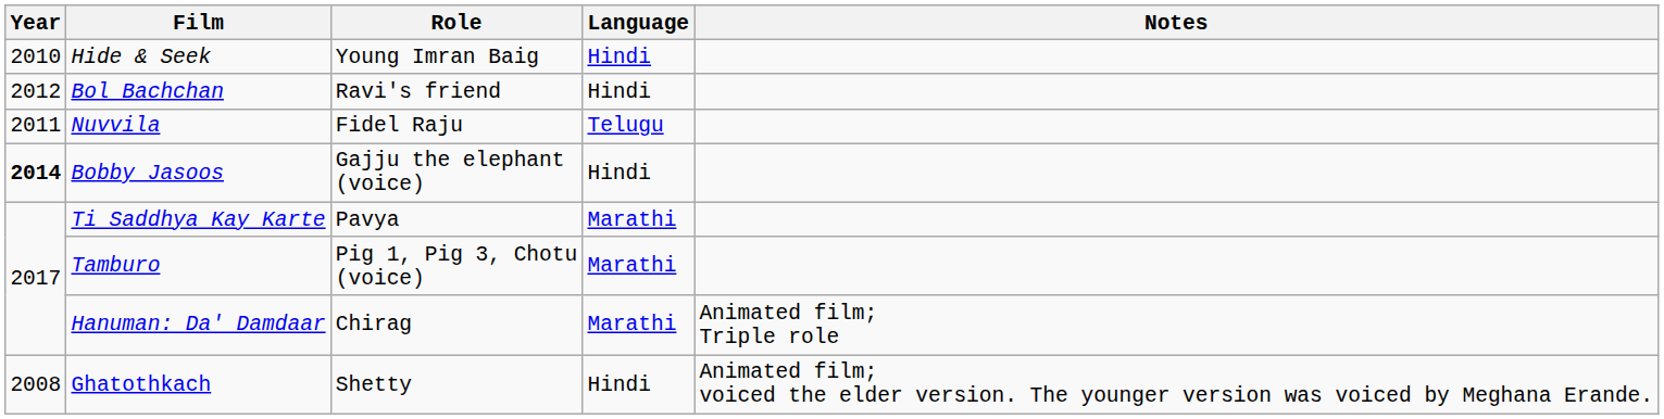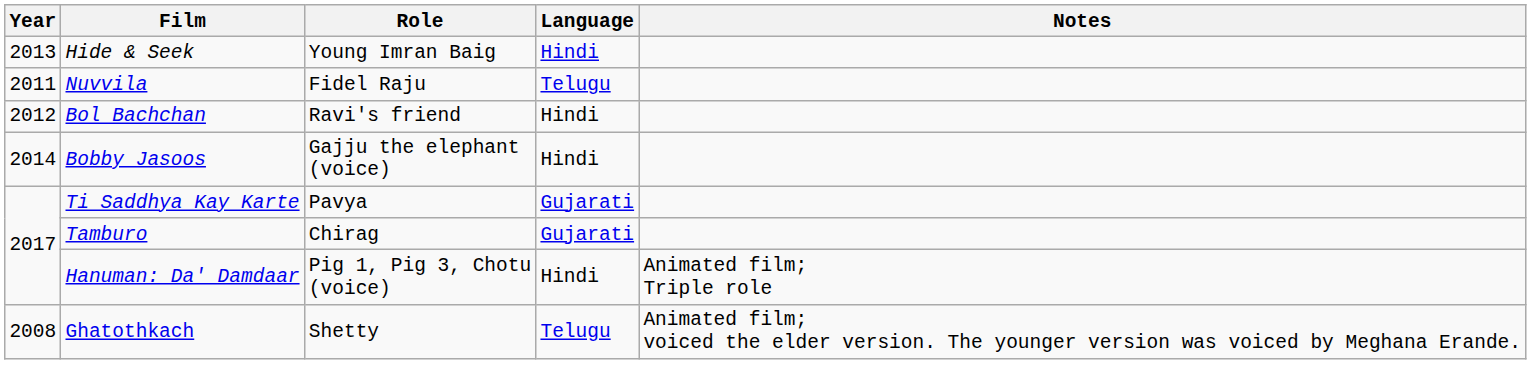Hide & Seek | Year: 2010 -> 2013
rows swapped: Nuvvila <-> Bol Bachchan
Bobby Jasoos | Year: bold -> normal
Ti Saddhya Kay Karte | Language: Marathi -> Gujarati
Tamburo | Role: Pig 1, Pig 3, Chotu (voice) -> Chirag
Tamburo | Language: Marathi -> Gujarati
Hanuman: Da' Damdaar | Role: Chirag -> Pig 1, Pig 3, Chotu (voice)
Hanuman: Da' Damdaar | Language: Marathi -> Hindi
Ghatothkach | Language: Hindi -> Telugu
